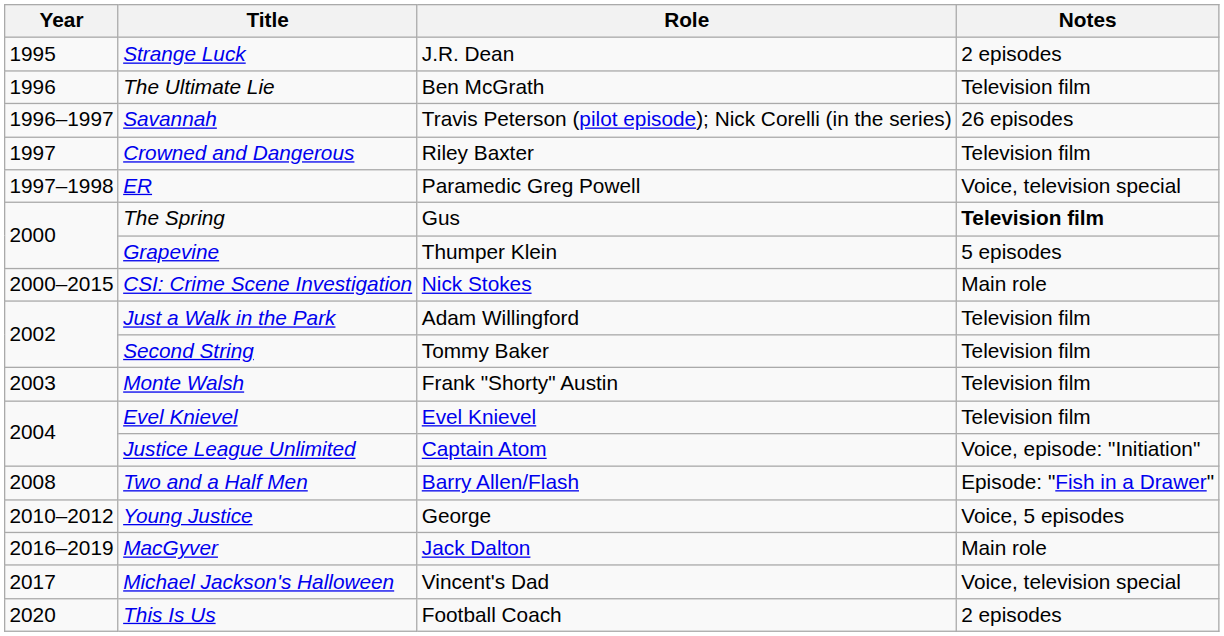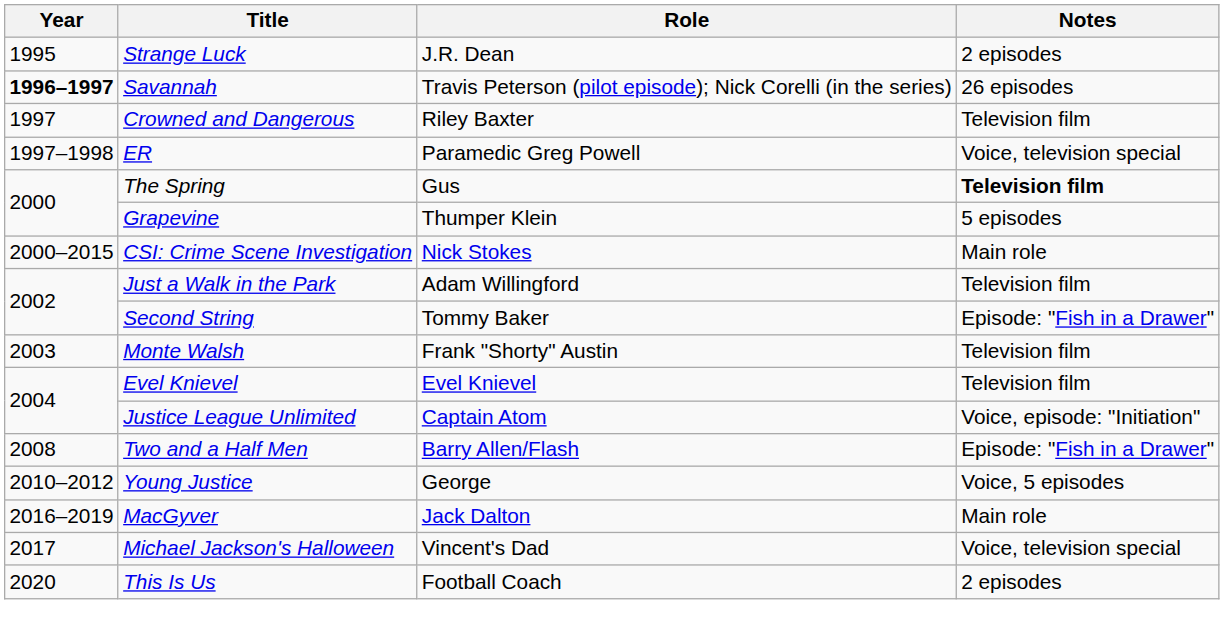- row: 1996 | The Ultimate Lie | Ben McGrath | Television film
Savannah | Year: normal -> bold
Second String | Notes: Television film -> Episode: "Fish in a Drawer"
